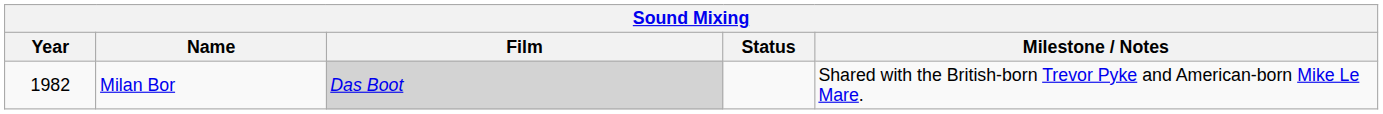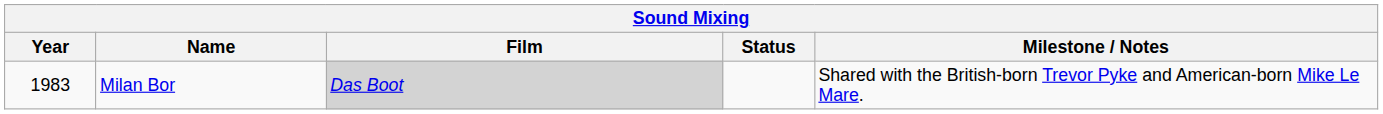Milan Bor | Year: 1982 -> 1983
